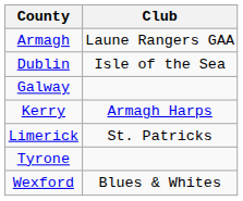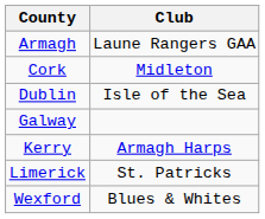+ row: Cork | Midleton
- row: Tyrone
